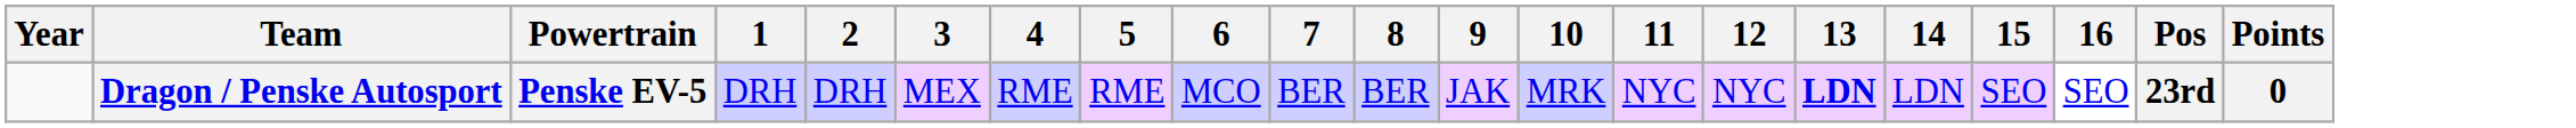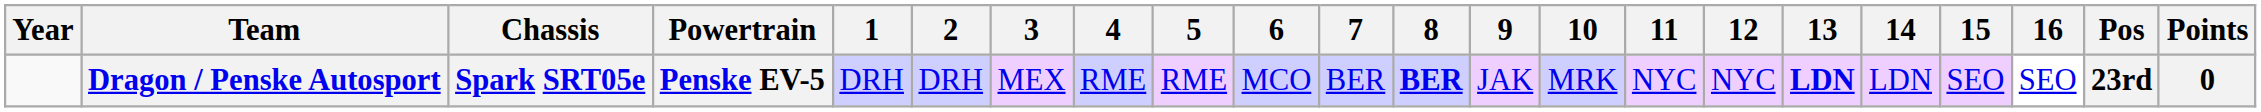+ column: Chassis | Spark SRT05e
Dragon / Penske Autosport | 8: normal -> bold
